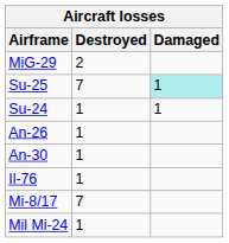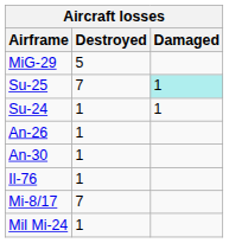MiG-29 | Destroyed: 2 -> 5
